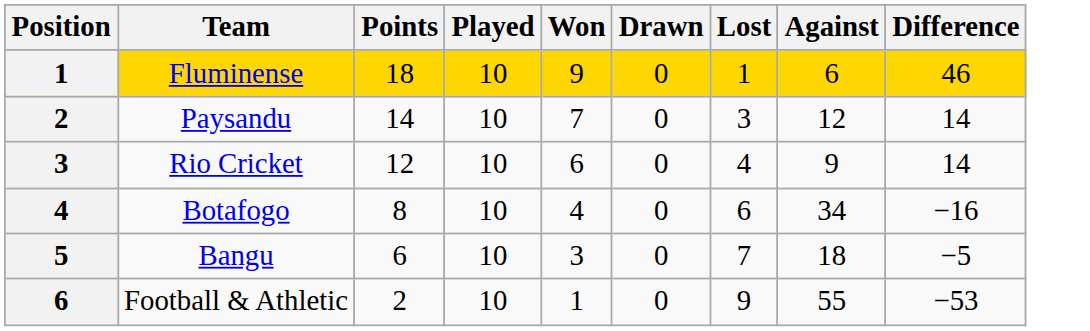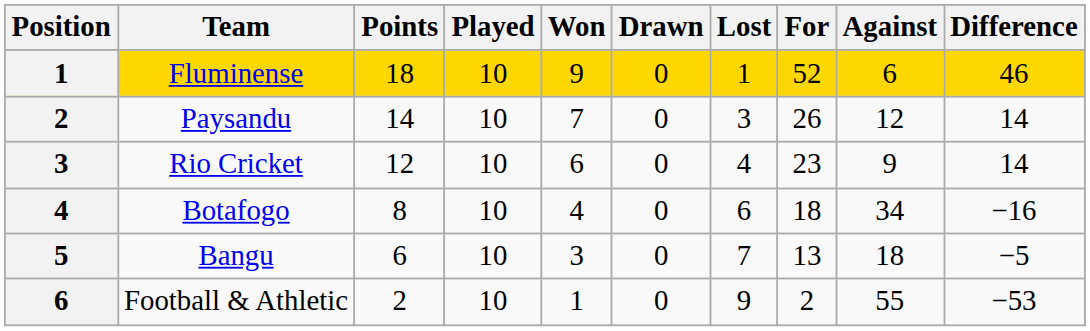+ column: For | 52 | 26 | 23 | 18 | 13 | 2
